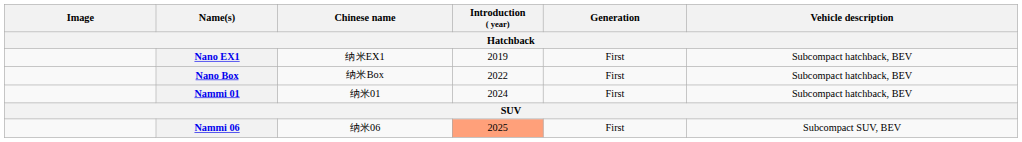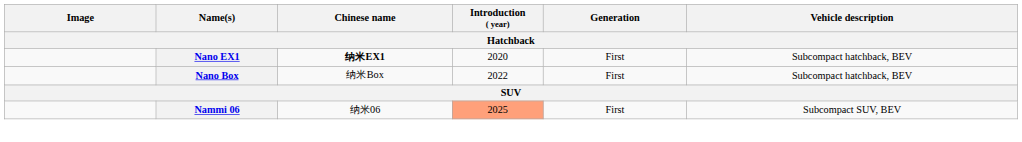Nano EX1 | Chinese name: normal -> bold
Nano EX1 | Introduction ( year): 2019 -> 2020
- row: Nammi 01 | 纳米01 | 2024 | First | Subcompact hatchback, BEV
